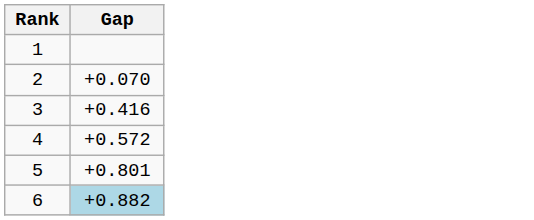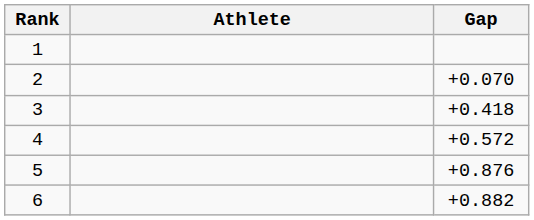+ column: Athlete
3 | Gap: +0.416 -> +0.418
5 | Gap: +0.801 -> +0.876
6 | Gap: lightblue background -> no background
